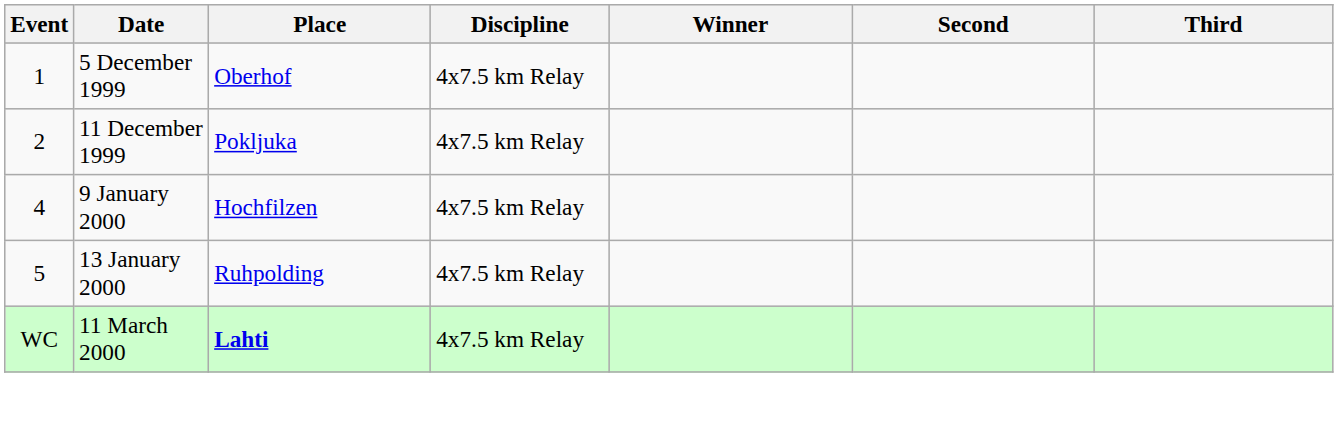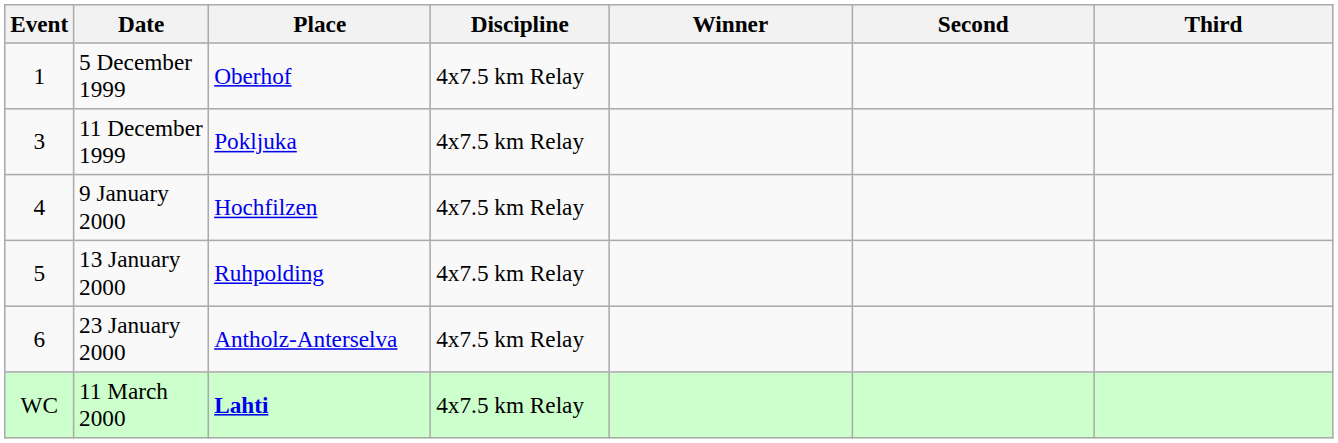11 December 1999 | Event: 2 -> 3
+ row: 6 | 23 January 2000 | Antholz-Anterselva | 4x7.5 km Relay
